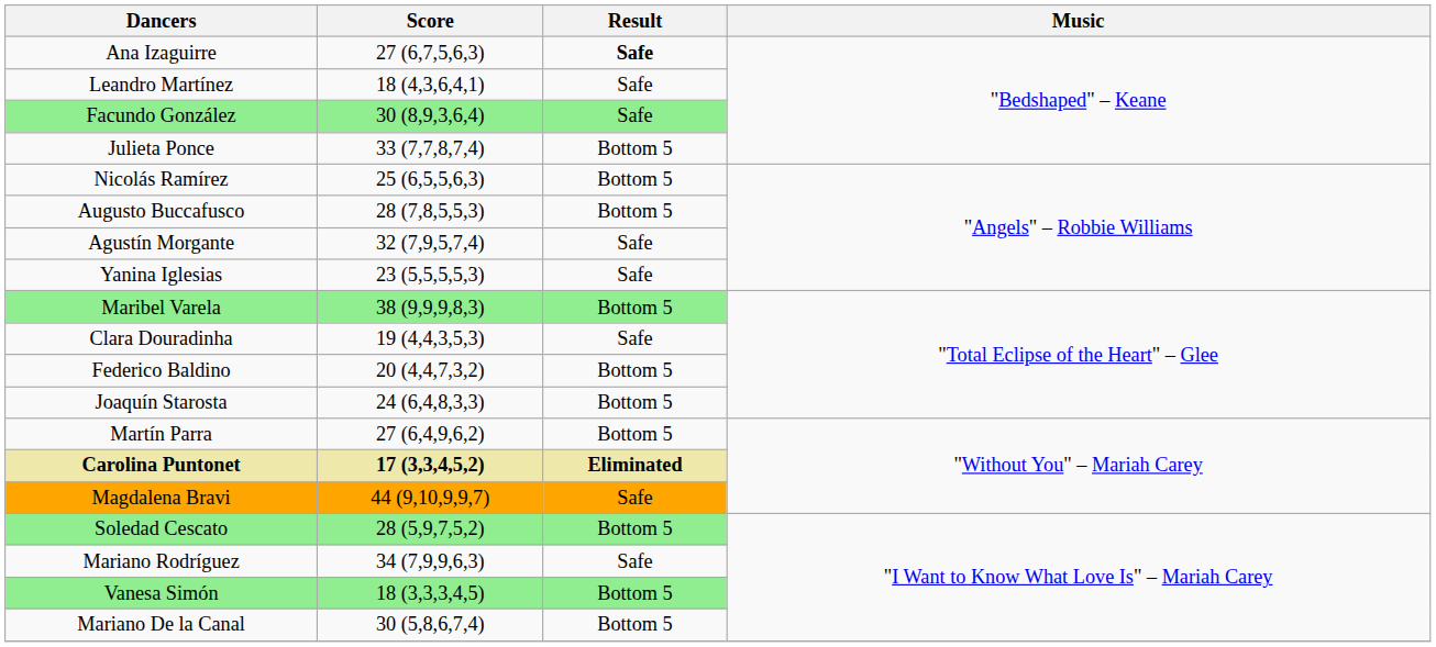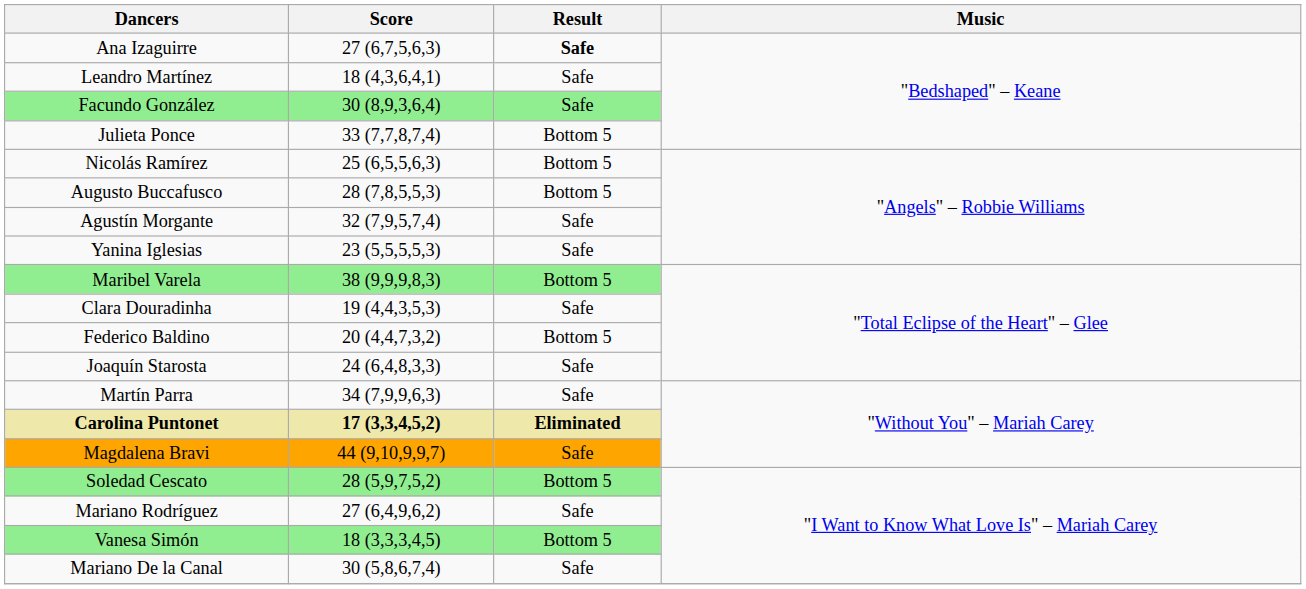Joaquín Starosta | Result: Bottom 5 -> Safe
Martín Parra | Score: 27 (6,4,9,6,2) -> 34 (7,9,9,6,3)
Martín Parra | Result: Bottom 5 -> Safe
Mariano Rodríguez | Score: 34 (7,9,9,6,3) -> 27 (6,4,9,6,2)
Mariano De la Canal | Result: Bottom 5 -> Safe
